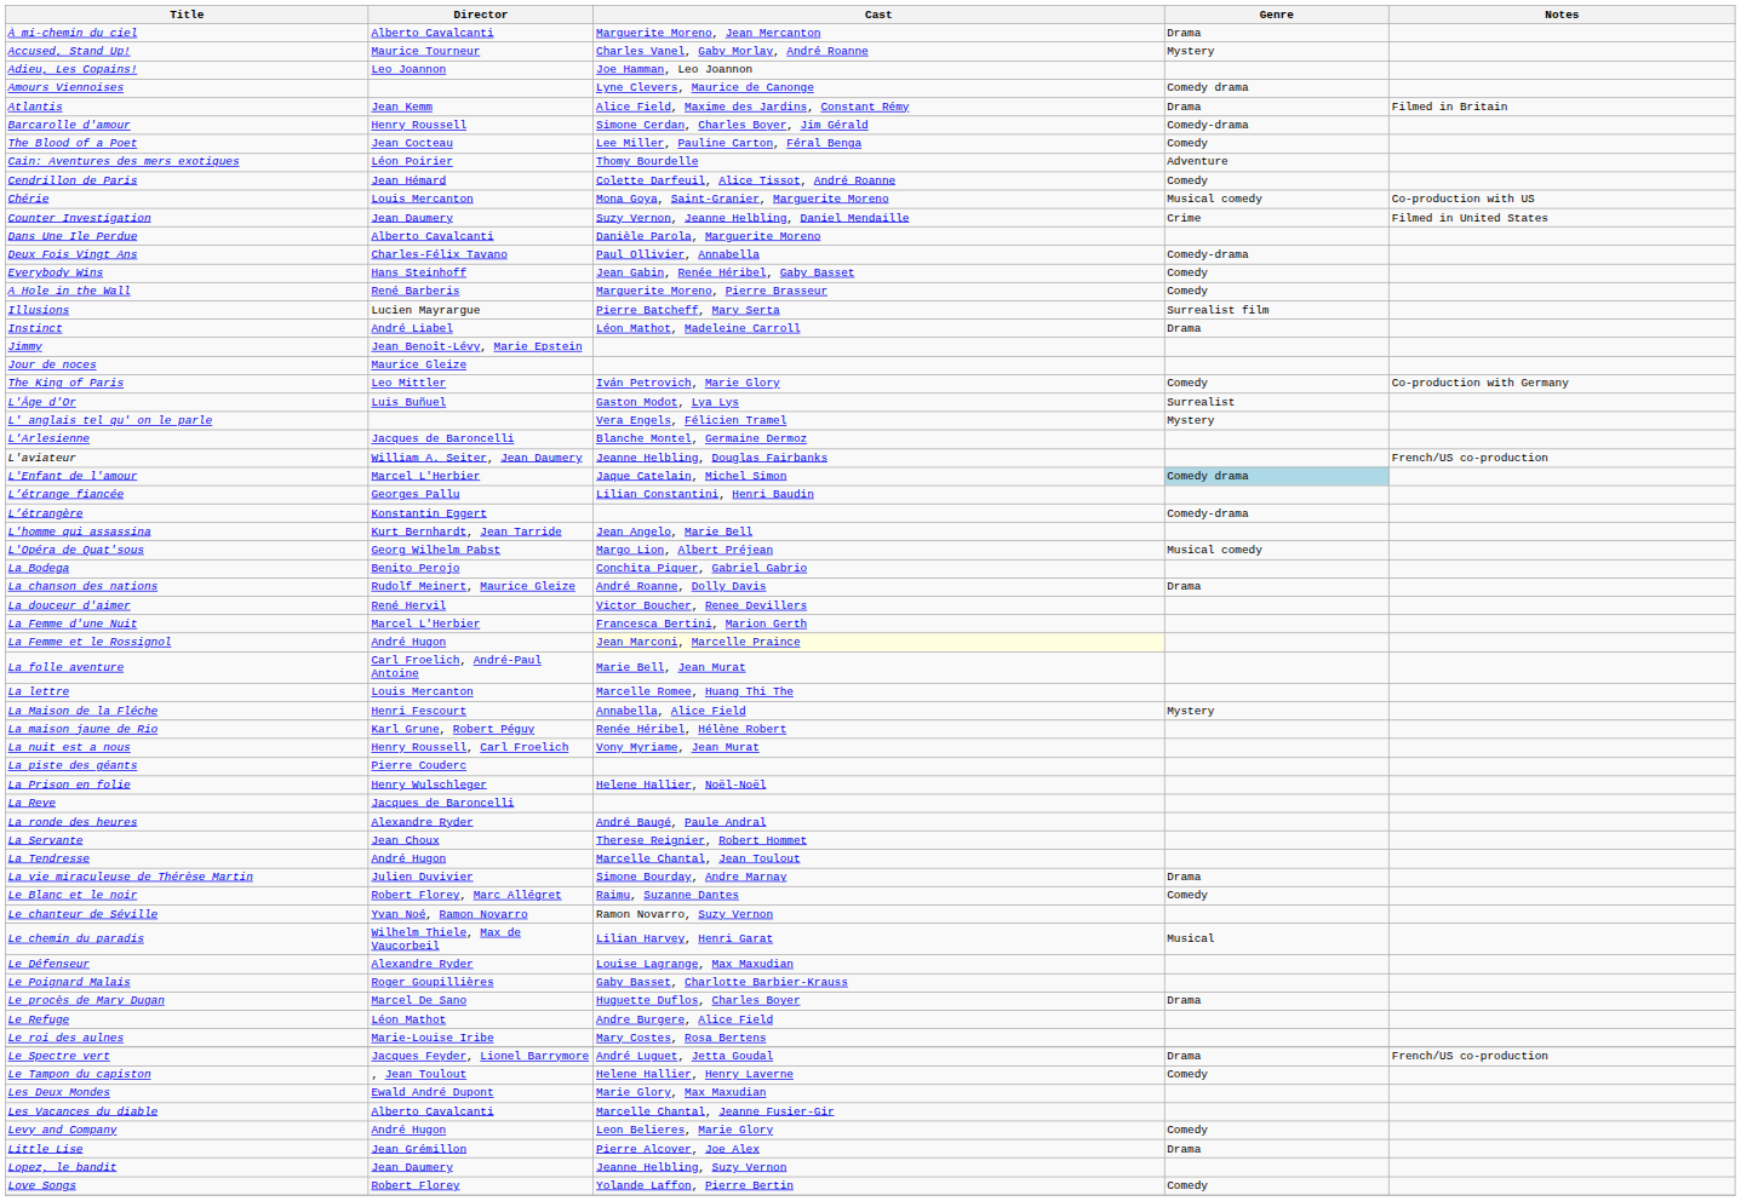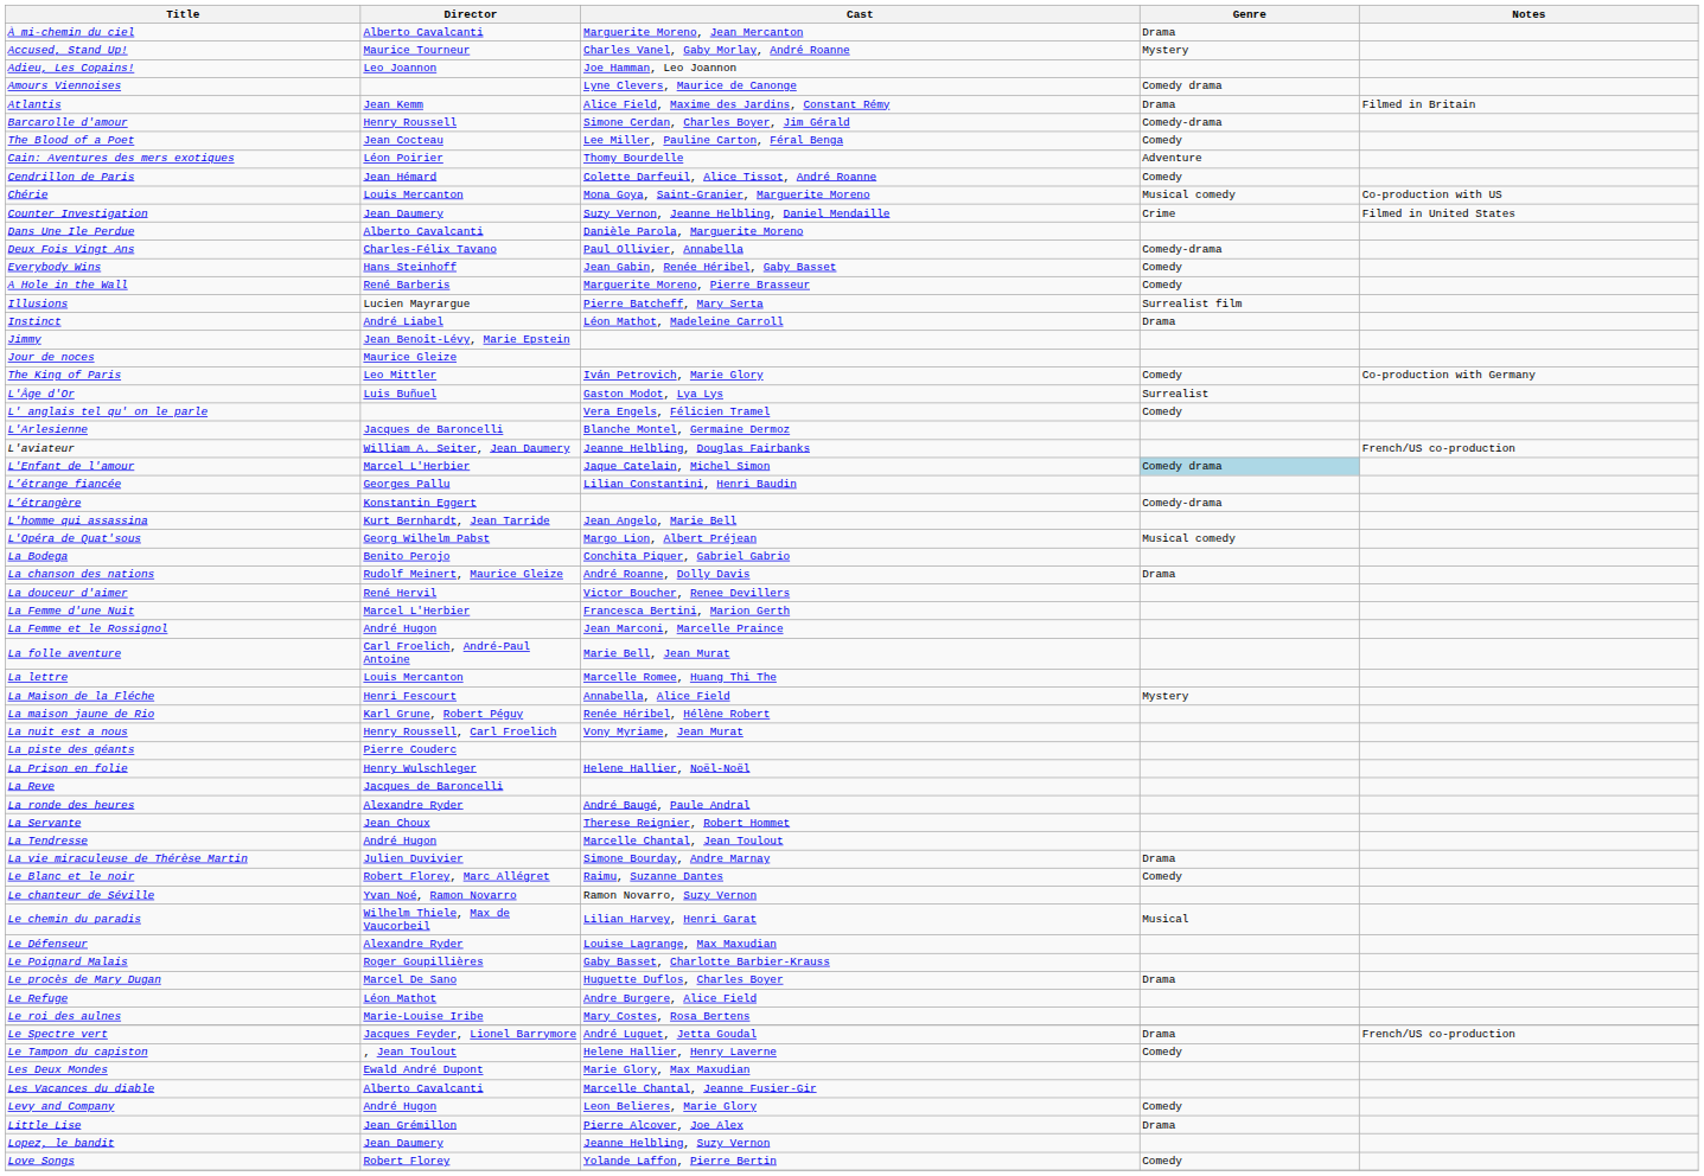L' anglais tel qu' on le parle | Genre: Mystery -> Comedy
La Femme et le Rossignol | Cast: lightyellow background -> no background
